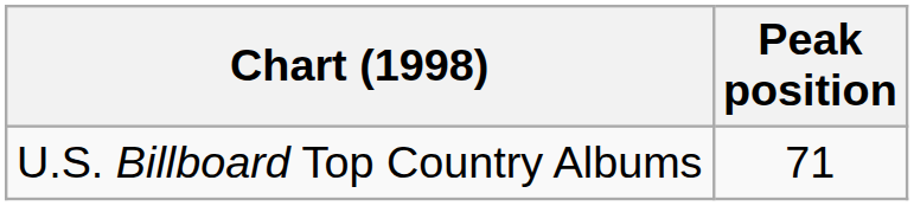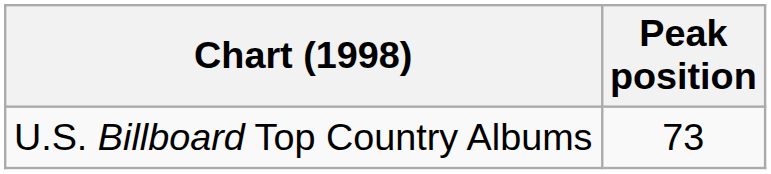U.S. Billboard Top Country Albums | Peak position: 71 -> 73
